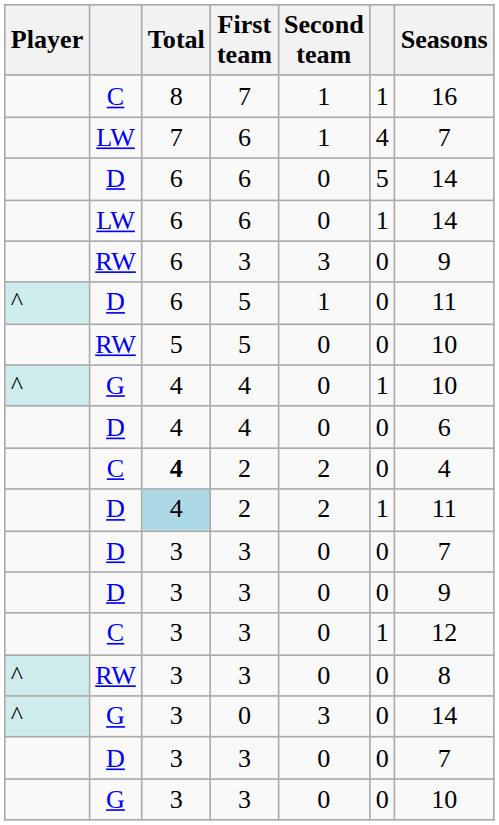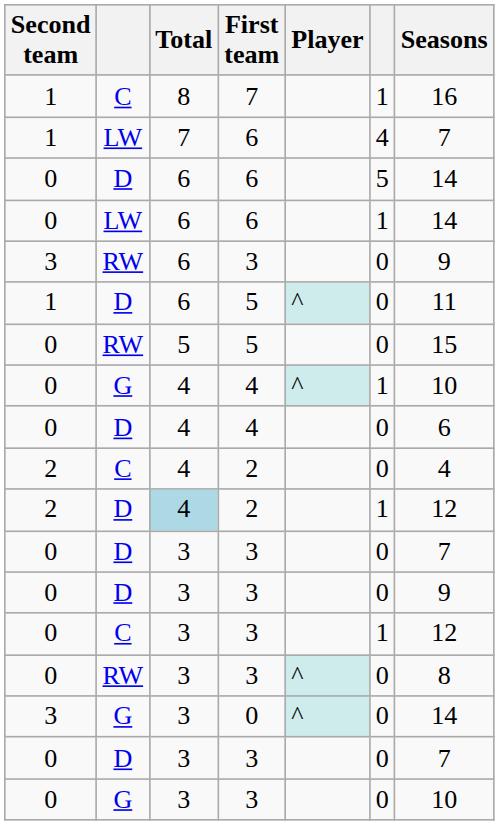columns swapped: Player <-> Second team
RW / 5 | Seasons: 10 -> 15
C / 2 | Total: bold -> normal
D / 2 | Seasons: 11 -> 12
